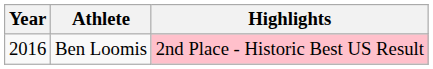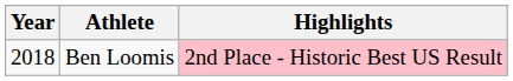Ben Loomis | Year: 2016 -> 2018
